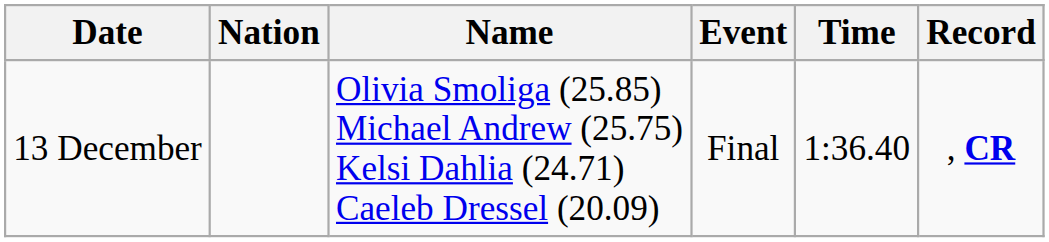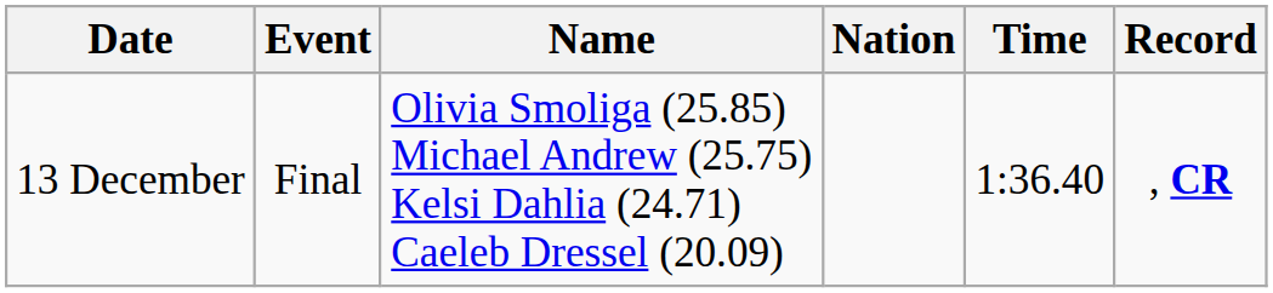columns swapped: Event <-> Nation
